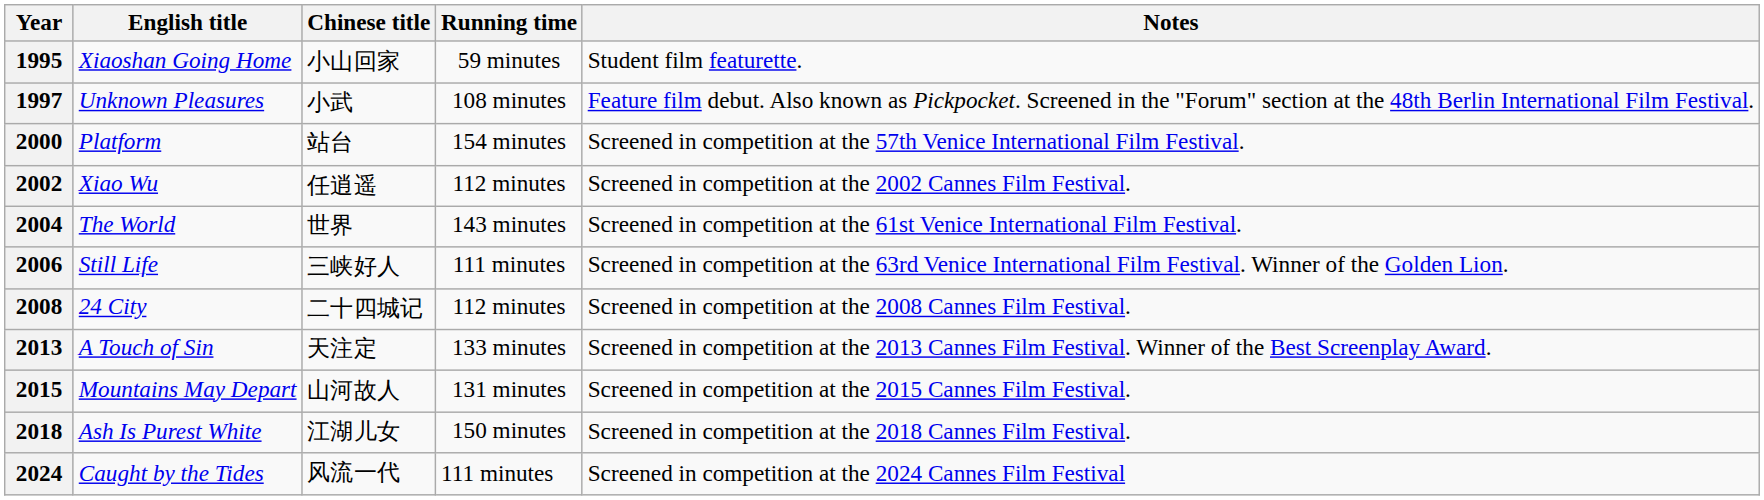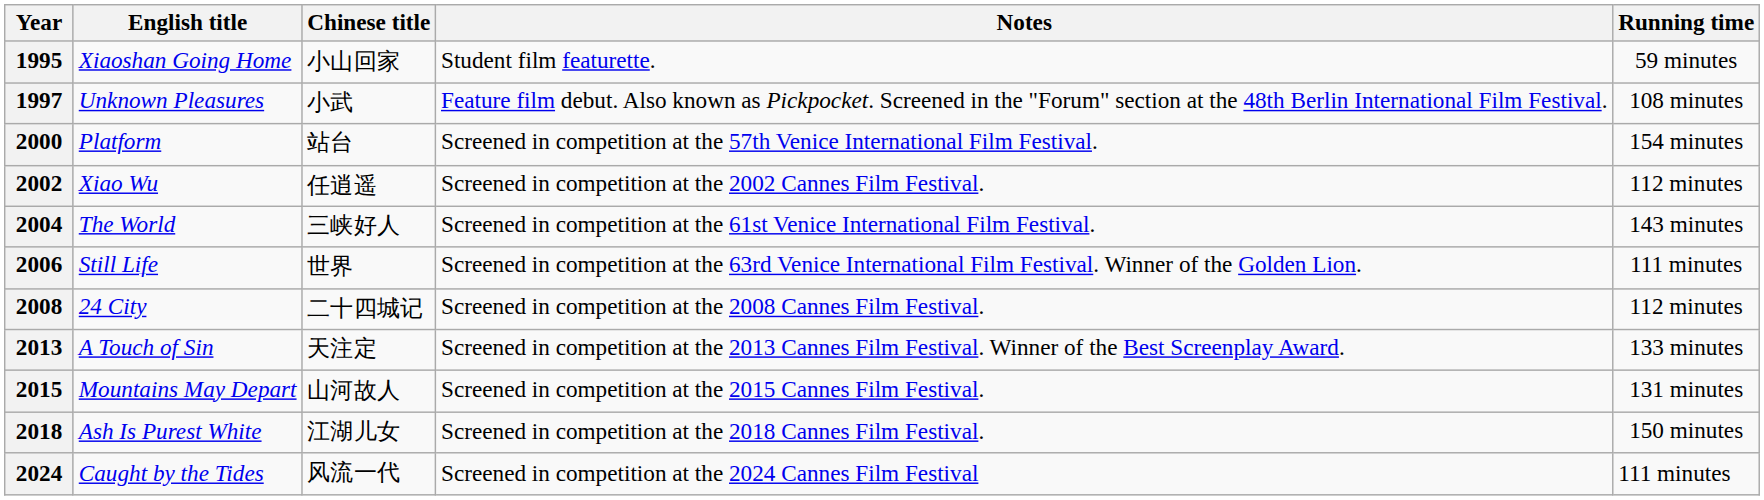columns swapped: Running time <-> Notes
2004 | Chinese title: 世界 -> 三峡好人
2006 | Chinese title: 三峡好人 -> 世界
